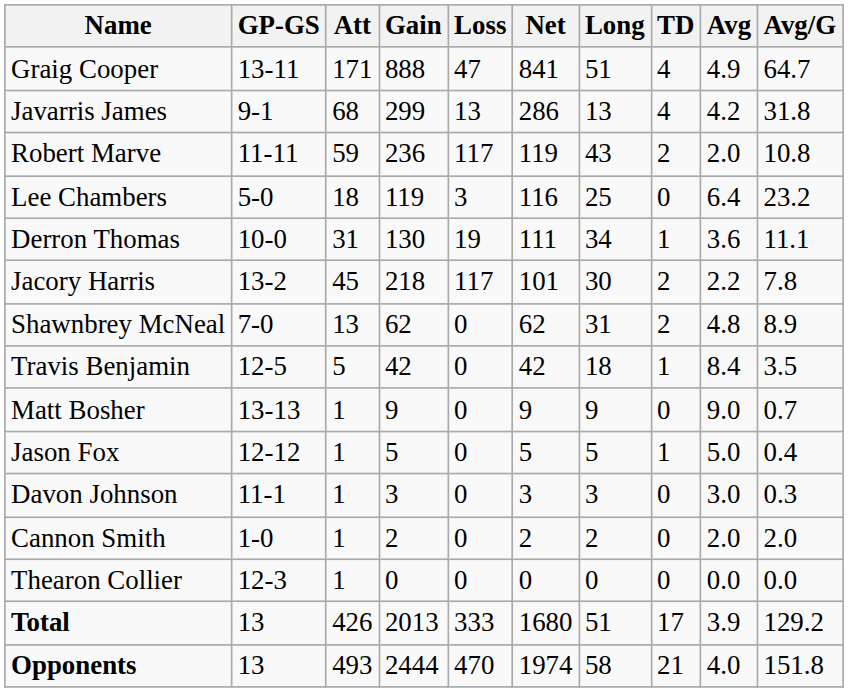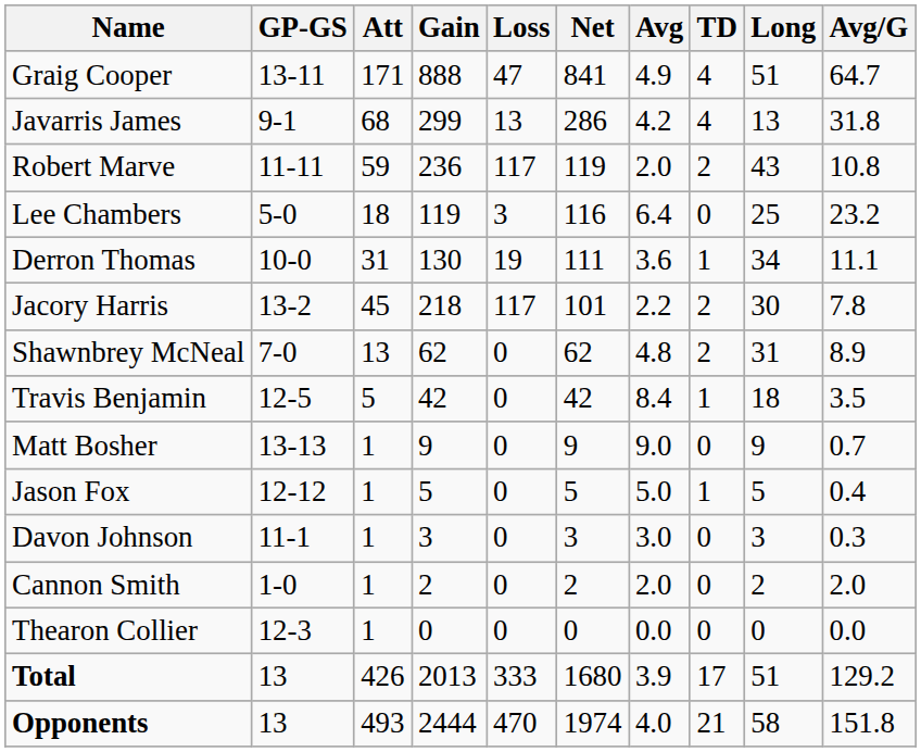columns swapped: Avg <-> Long
